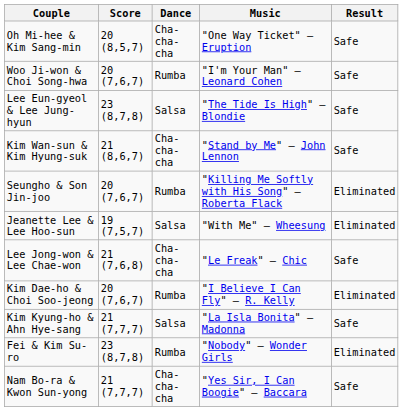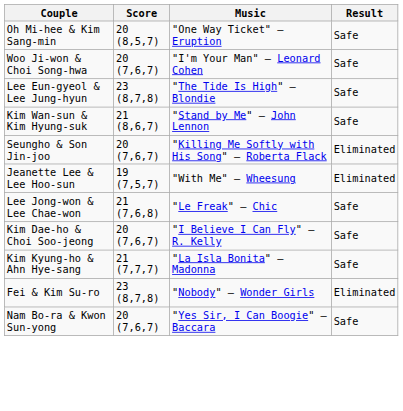- column: Dance | Cha-cha-cha | Rumba | Salsa | Cha-cha-cha | Rumba | Salsa | Cha-cha-cha | Rumba | Salsa | Rumba | Cha-cha-cha
Kim Dae-ho & Choi Soo-jeong | Result: Eliminated -> Safe
Nam Bo-ra & Kwon Sun-yong | Score: 21 (7,7,7) -> 20 (7,6,7)
